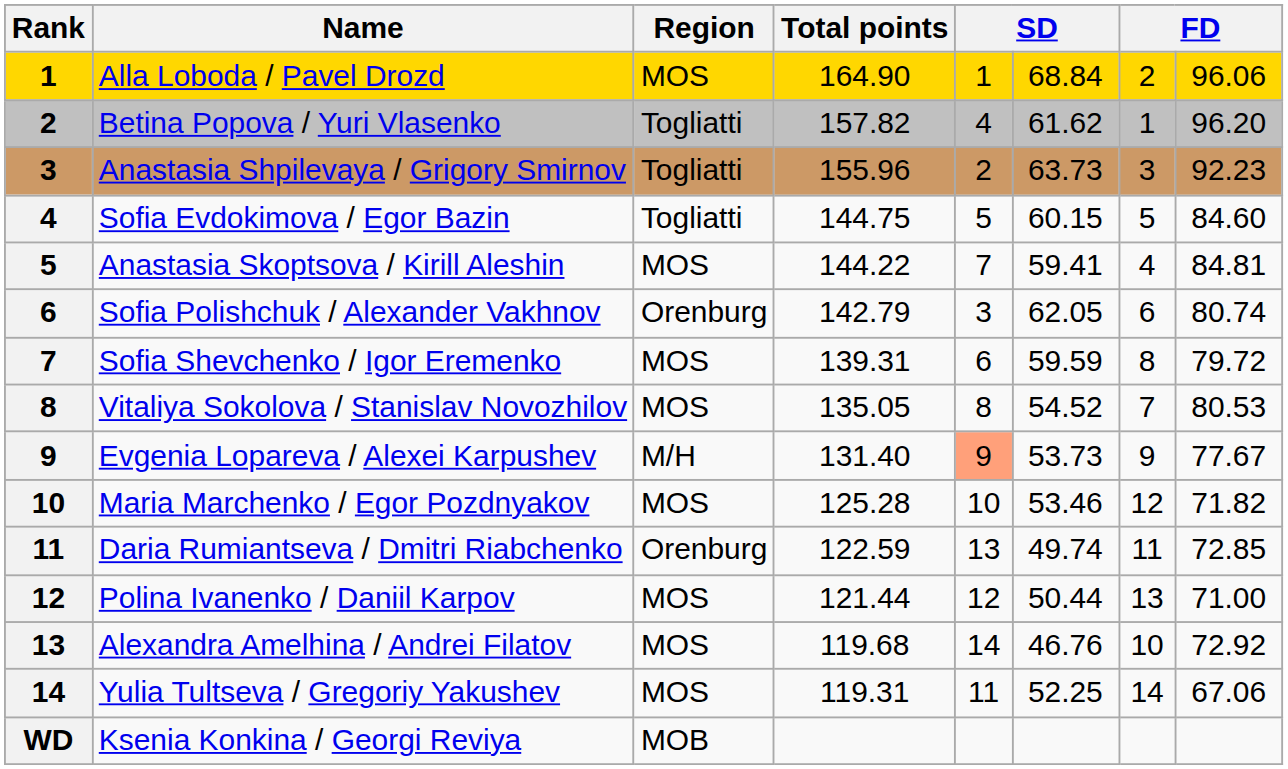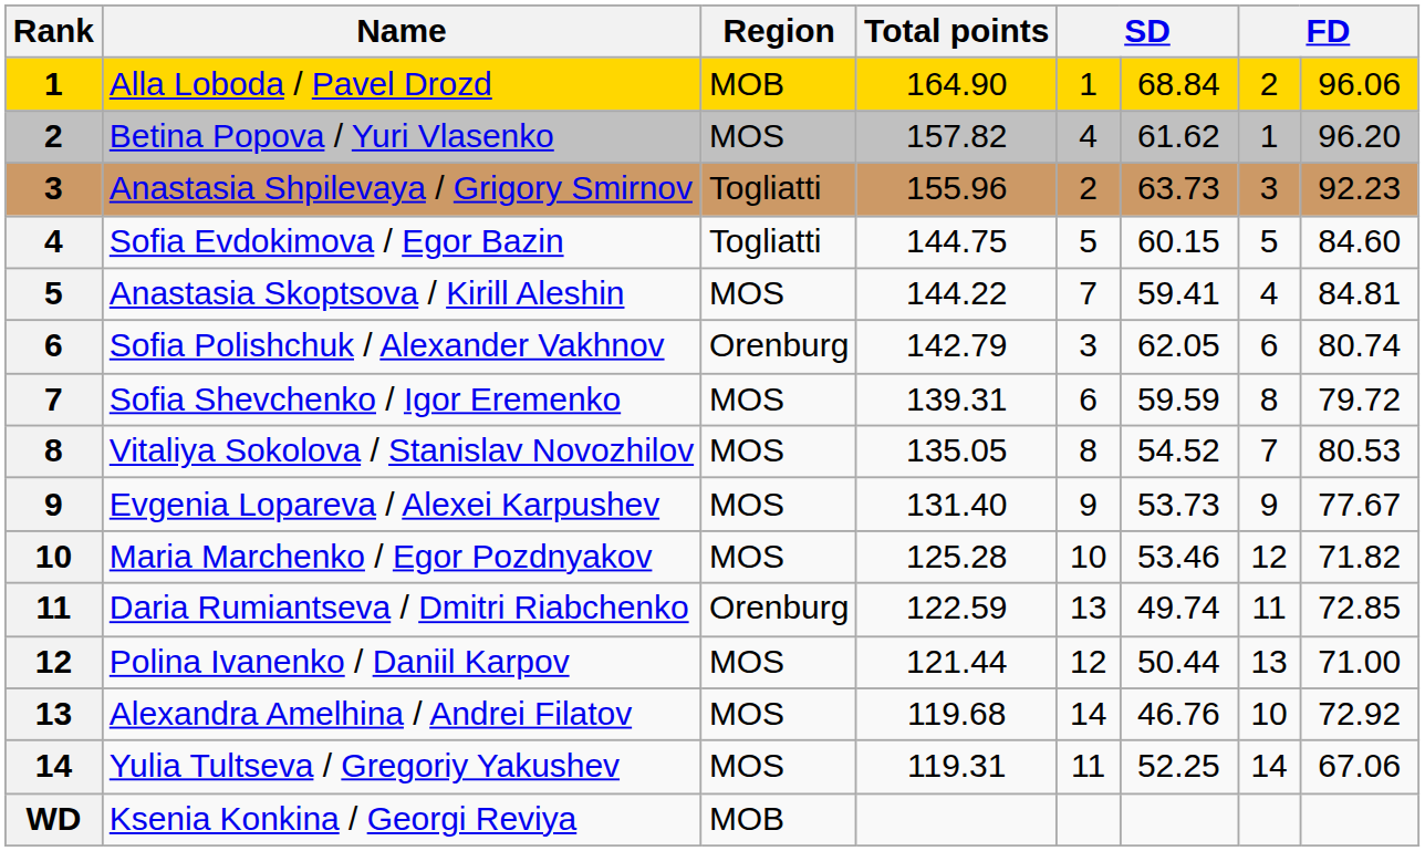Alla Loboda / Pavel Drozd | Region: MOS -> MOB
Betina Popova / Yuri Vlasenko | Region: Togliatti -> MOS
Evgenia Lopareva / Alexei Karpushev | Region: M/H -> MOS
Evgenia Lopareva / Alexei Karpushev | column 5: lightsalmon background -> no background
